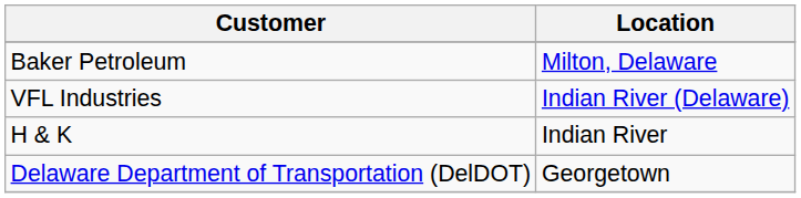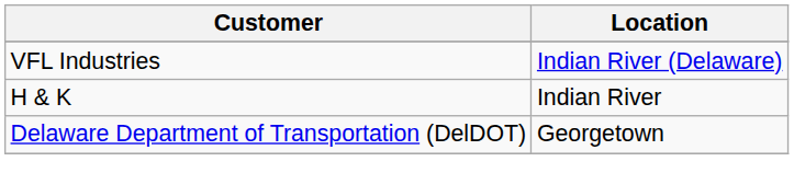- row: Baker Petroleum | Milton, Delaware
